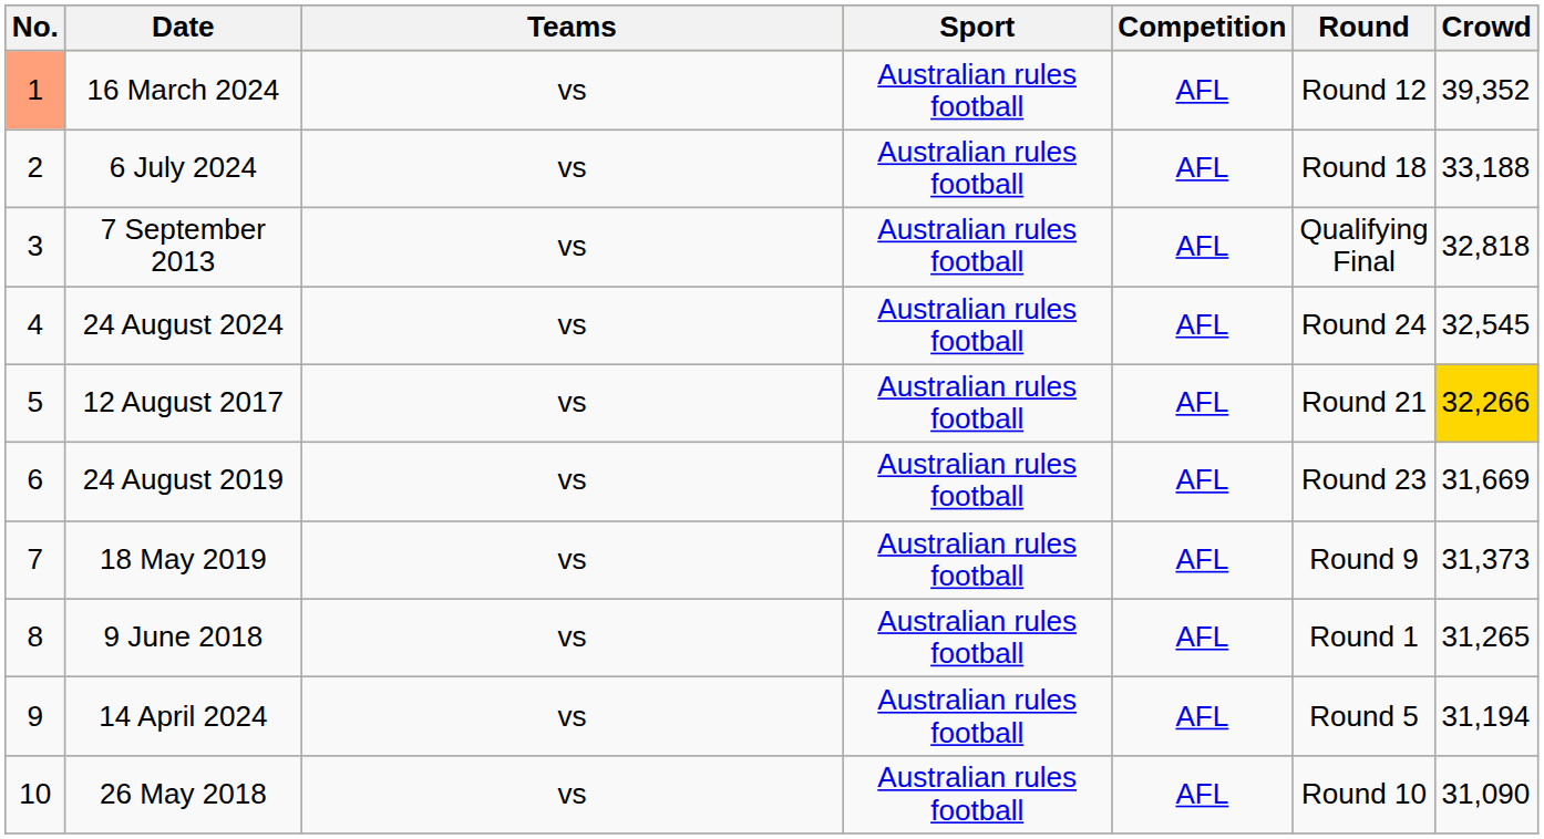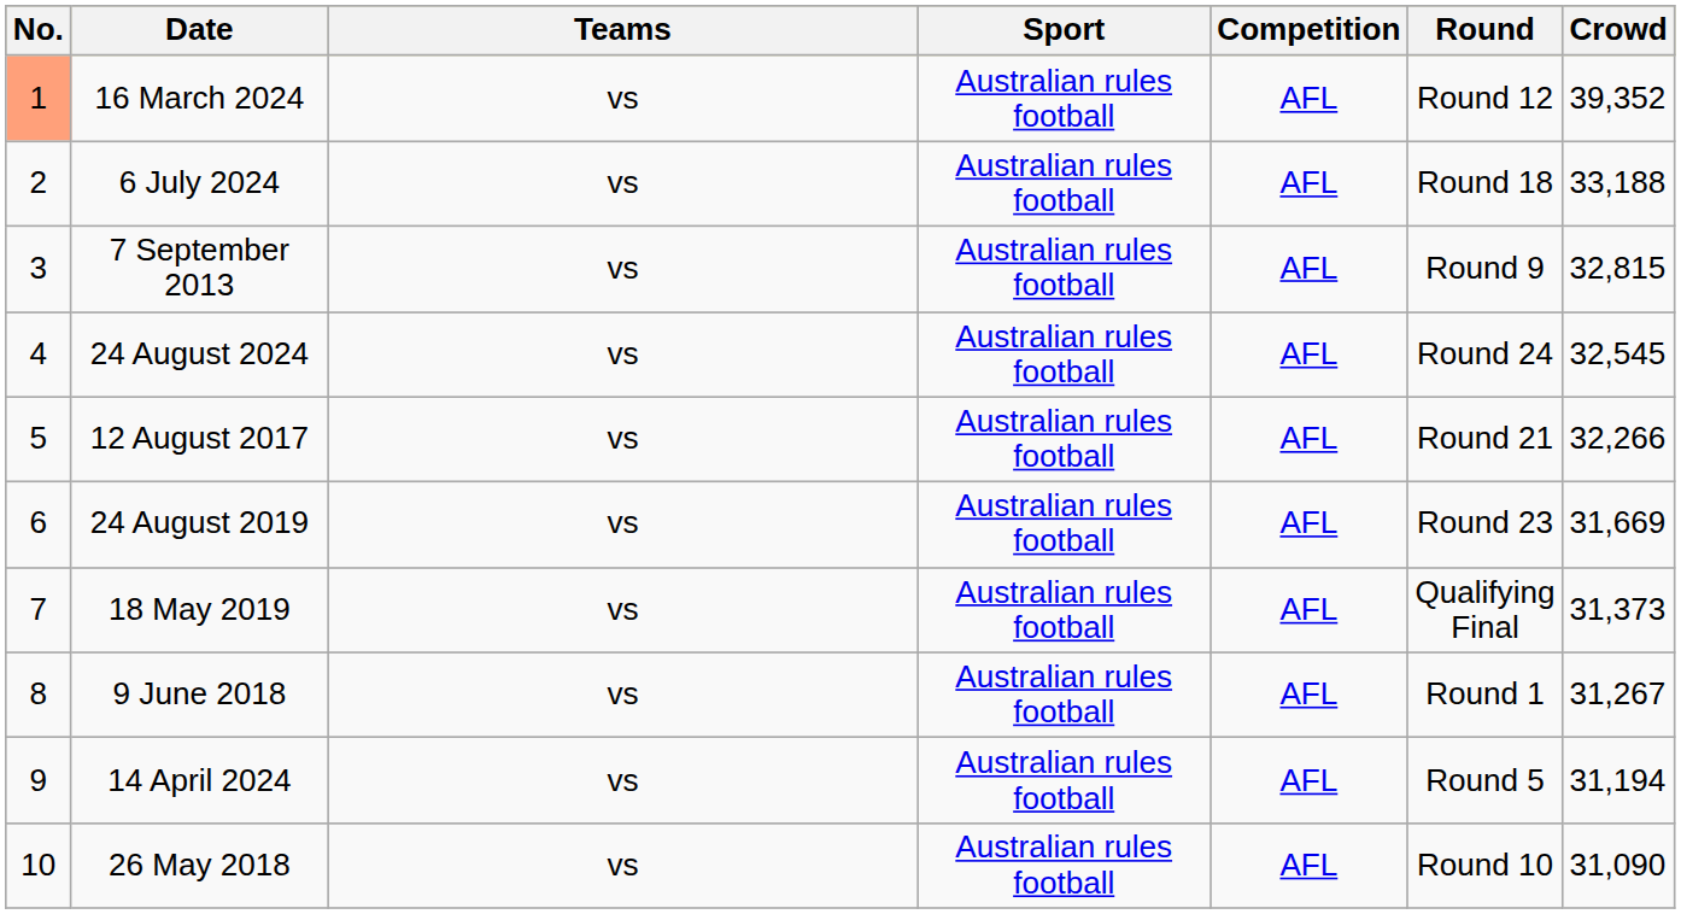7 September 2013 | Round: Qualifying Final -> Round 9
7 September 2013 | Crowd: 32,818 -> 32,815
12 August 2017 | Crowd: gold background -> no background
18 May 2019 | Round: Round 9 -> Qualifying Final
9 June 2018 | Crowd: 31,265 -> 31,267
